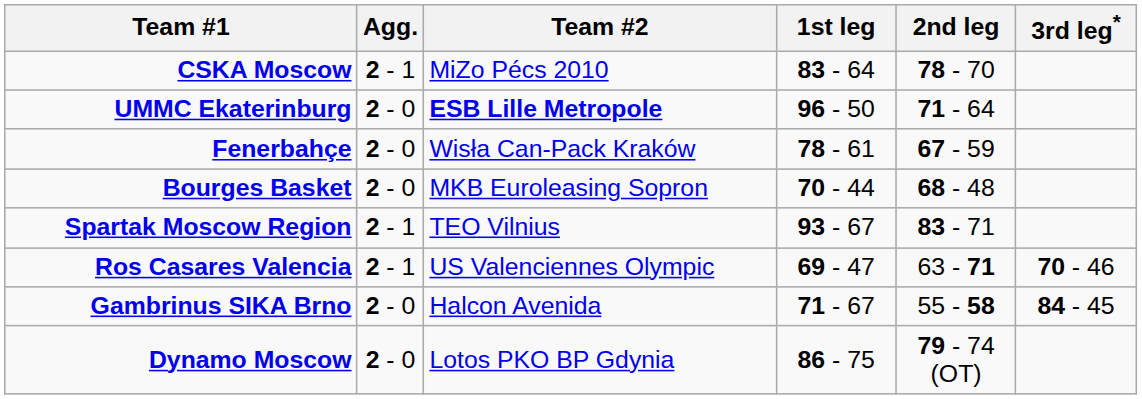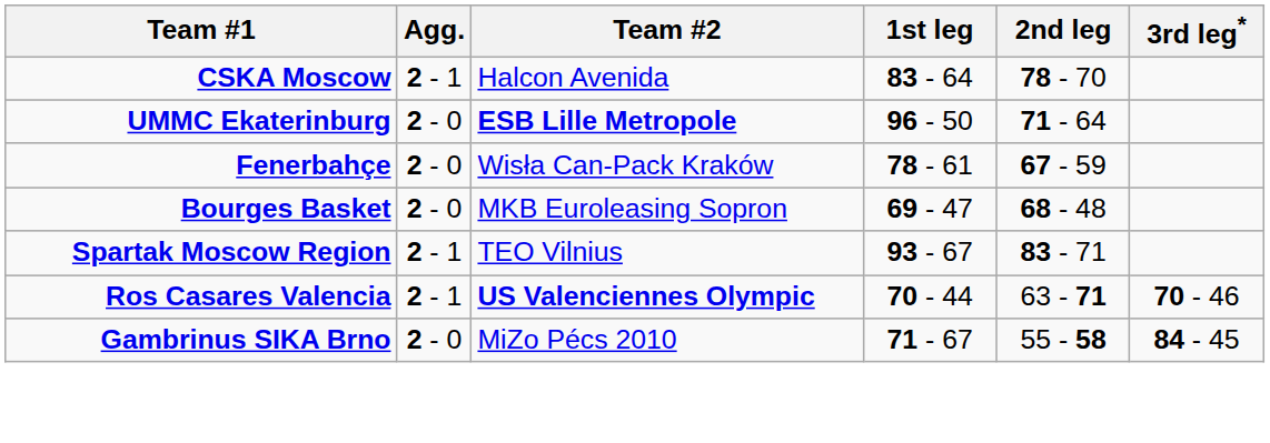CSKA Moscow | Team #2: MiZo Pécs 2010 -> Halcon Avenida
Bourges Basket | 1st leg: 70 - 44 -> 69 - 47
Ros Casares Valencia | Team #2: normal -> bold
Ros Casares Valencia | 1st leg: 69 - 47 -> 70 - 44
Gambrinus SIKA Brno | Team #2: Halcon Avenida -> MiZo Pécs 2010
- row: Dynamo Moscow | 2 - 0 | Lotos PKO BP Gdynia | 86 - 75 | 79 - 74 (OT)
